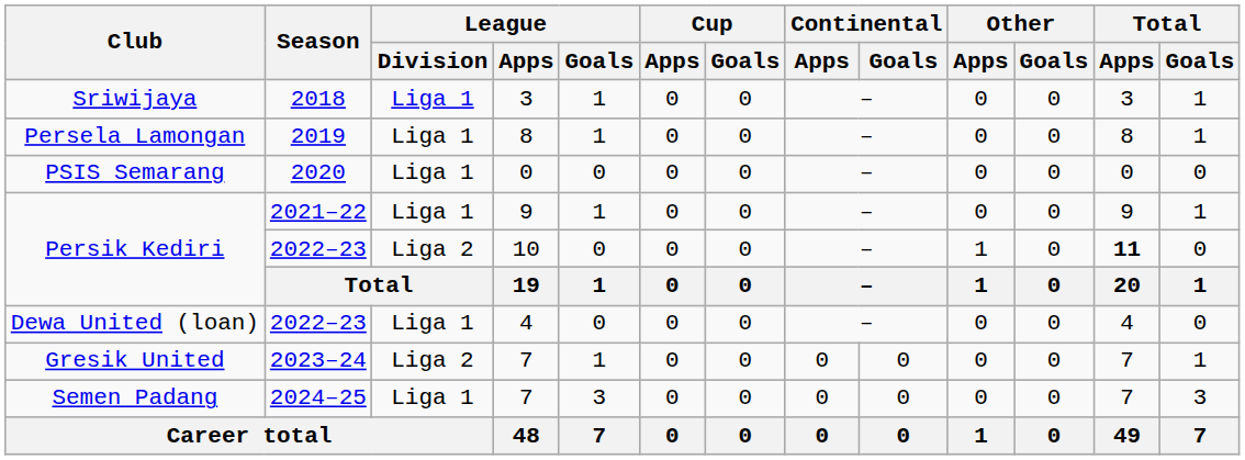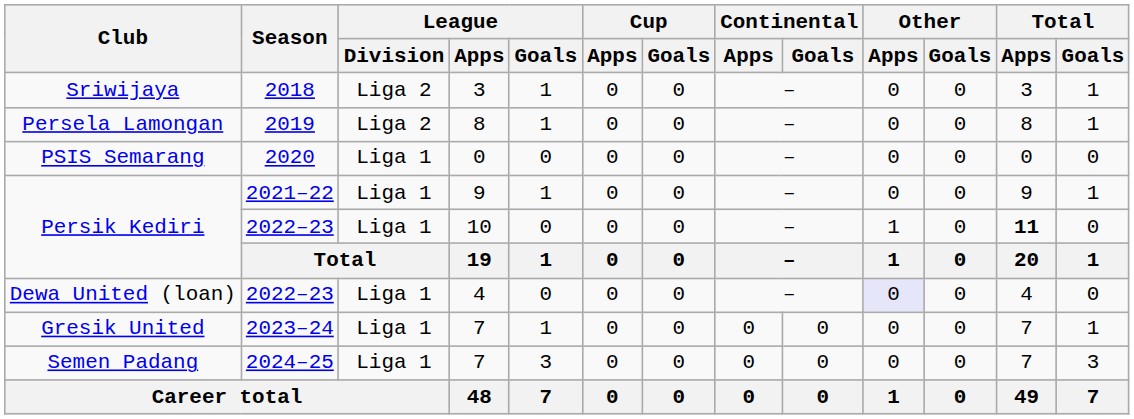Sriwijaya | League / Division: Liga 1 -> Liga 2
Persela Lamongan | League / Division: Liga 1 -> Liga 2
Persik Kediri / 2022–23 | League / Division: Liga 2 -> Liga 1
Dewa United (loan) | Other / Apps: no background -> lavender background
Gresik United | League / Division: Liga 2 -> Liga 1
